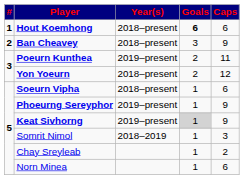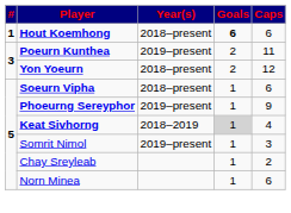- row: 2 | Ban Cheavey | 2018–present | 3 | 9
Keat Sivhorng | Year(s): 2019–present -> 2018–2019
Keat Sivhorng | Caps: 9 -> 4
Somrit Nimol | Year(s): 2018–2019 -> 2019–present
